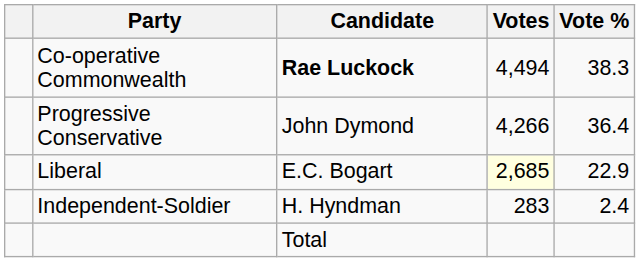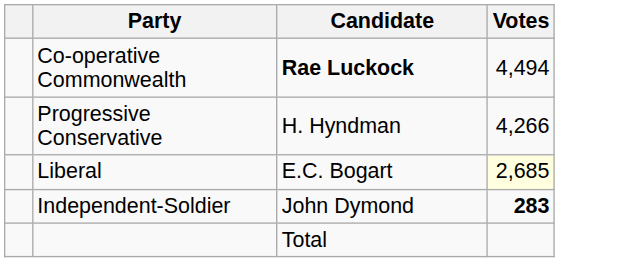- column: Vote % | 38.3 | 36.4 | 22.9 | 2.4
Progressive Conservative | Candidate: John Dymond -> H. Hyndman
Independent-Soldier | Candidate: H. Hyndman -> John Dymond
Independent-Soldier | Votes: normal -> bold
